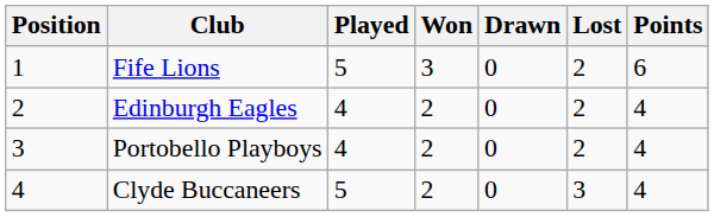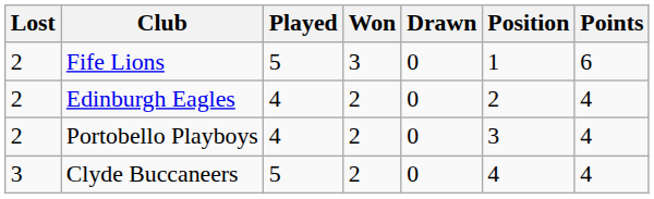columns swapped: Position <-> Lost
